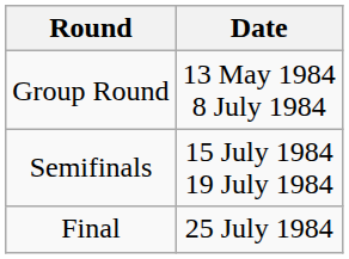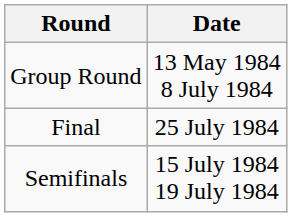rows swapped: Semifinals <-> Final
